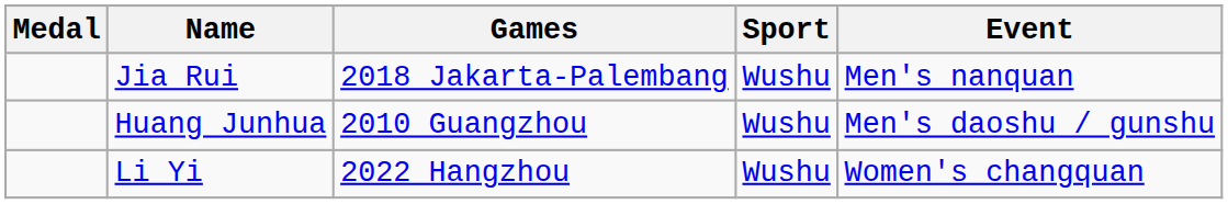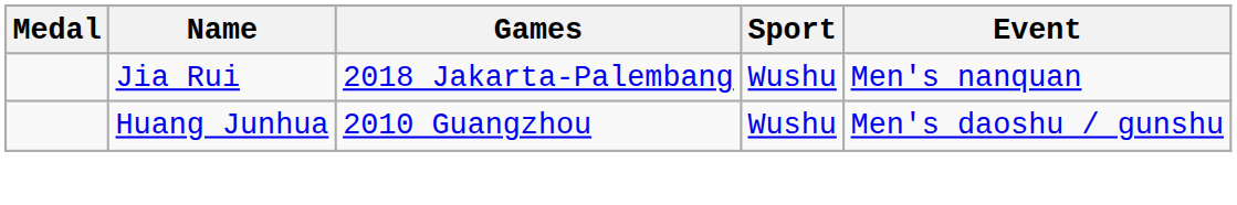- row: Li Yi | 2022 Hangzhou | Wushu | Women's changquan
